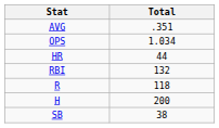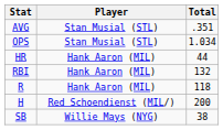+ column: Player | Stan Musial (STL) | Stan Musial (STL) | Hank Aaron (MIL) | Hank Aaron (MIL) | Hank Aaron (MIL) | Red Schoendienst (MIL/) | Willie Mays (NYG)
